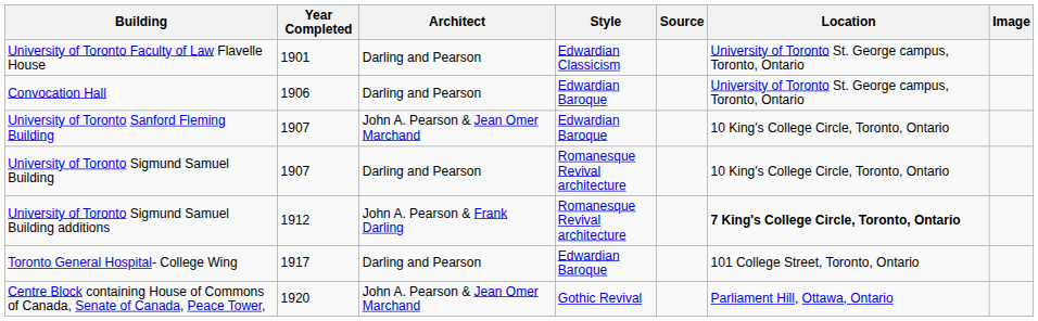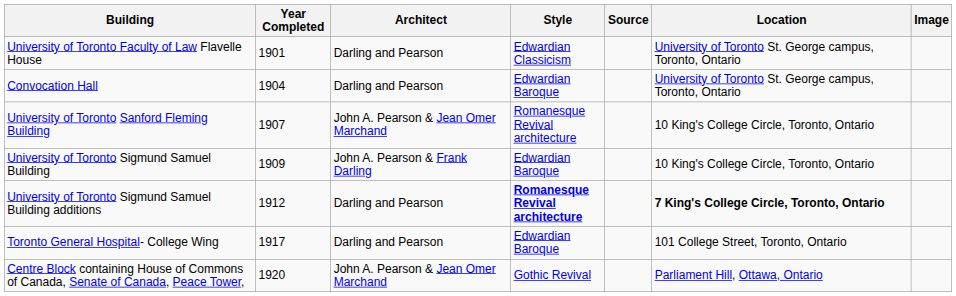Convocation Hall | Year Completed: 1906 -> 1904
University of Toronto Sanford Fleming Building | Style: Edwardian Baroque -> Romanesque Revival architecture
University of Toronto Sigmund Samuel Building | Year Completed: 1907 -> 1909
University of Toronto Sigmund Samuel Building | Architect: Darling and Pearson -> John A. Pearson & Frank Darling
University of Toronto Sigmund Samuel Building | Style: Romanesque Revival architecture -> Edwardian Baroque
University of Toronto Sigmund Samuel Building additions | Architect: John A. Pearson & Frank Darling -> Darling and Pearson
University of Toronto Sigmund Samuel Building additions | Style: normal -> bold
